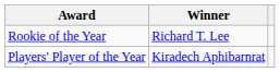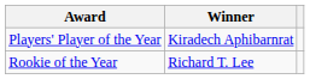rows swapped: Players' Player of the Year <-> Rookie of the Year
